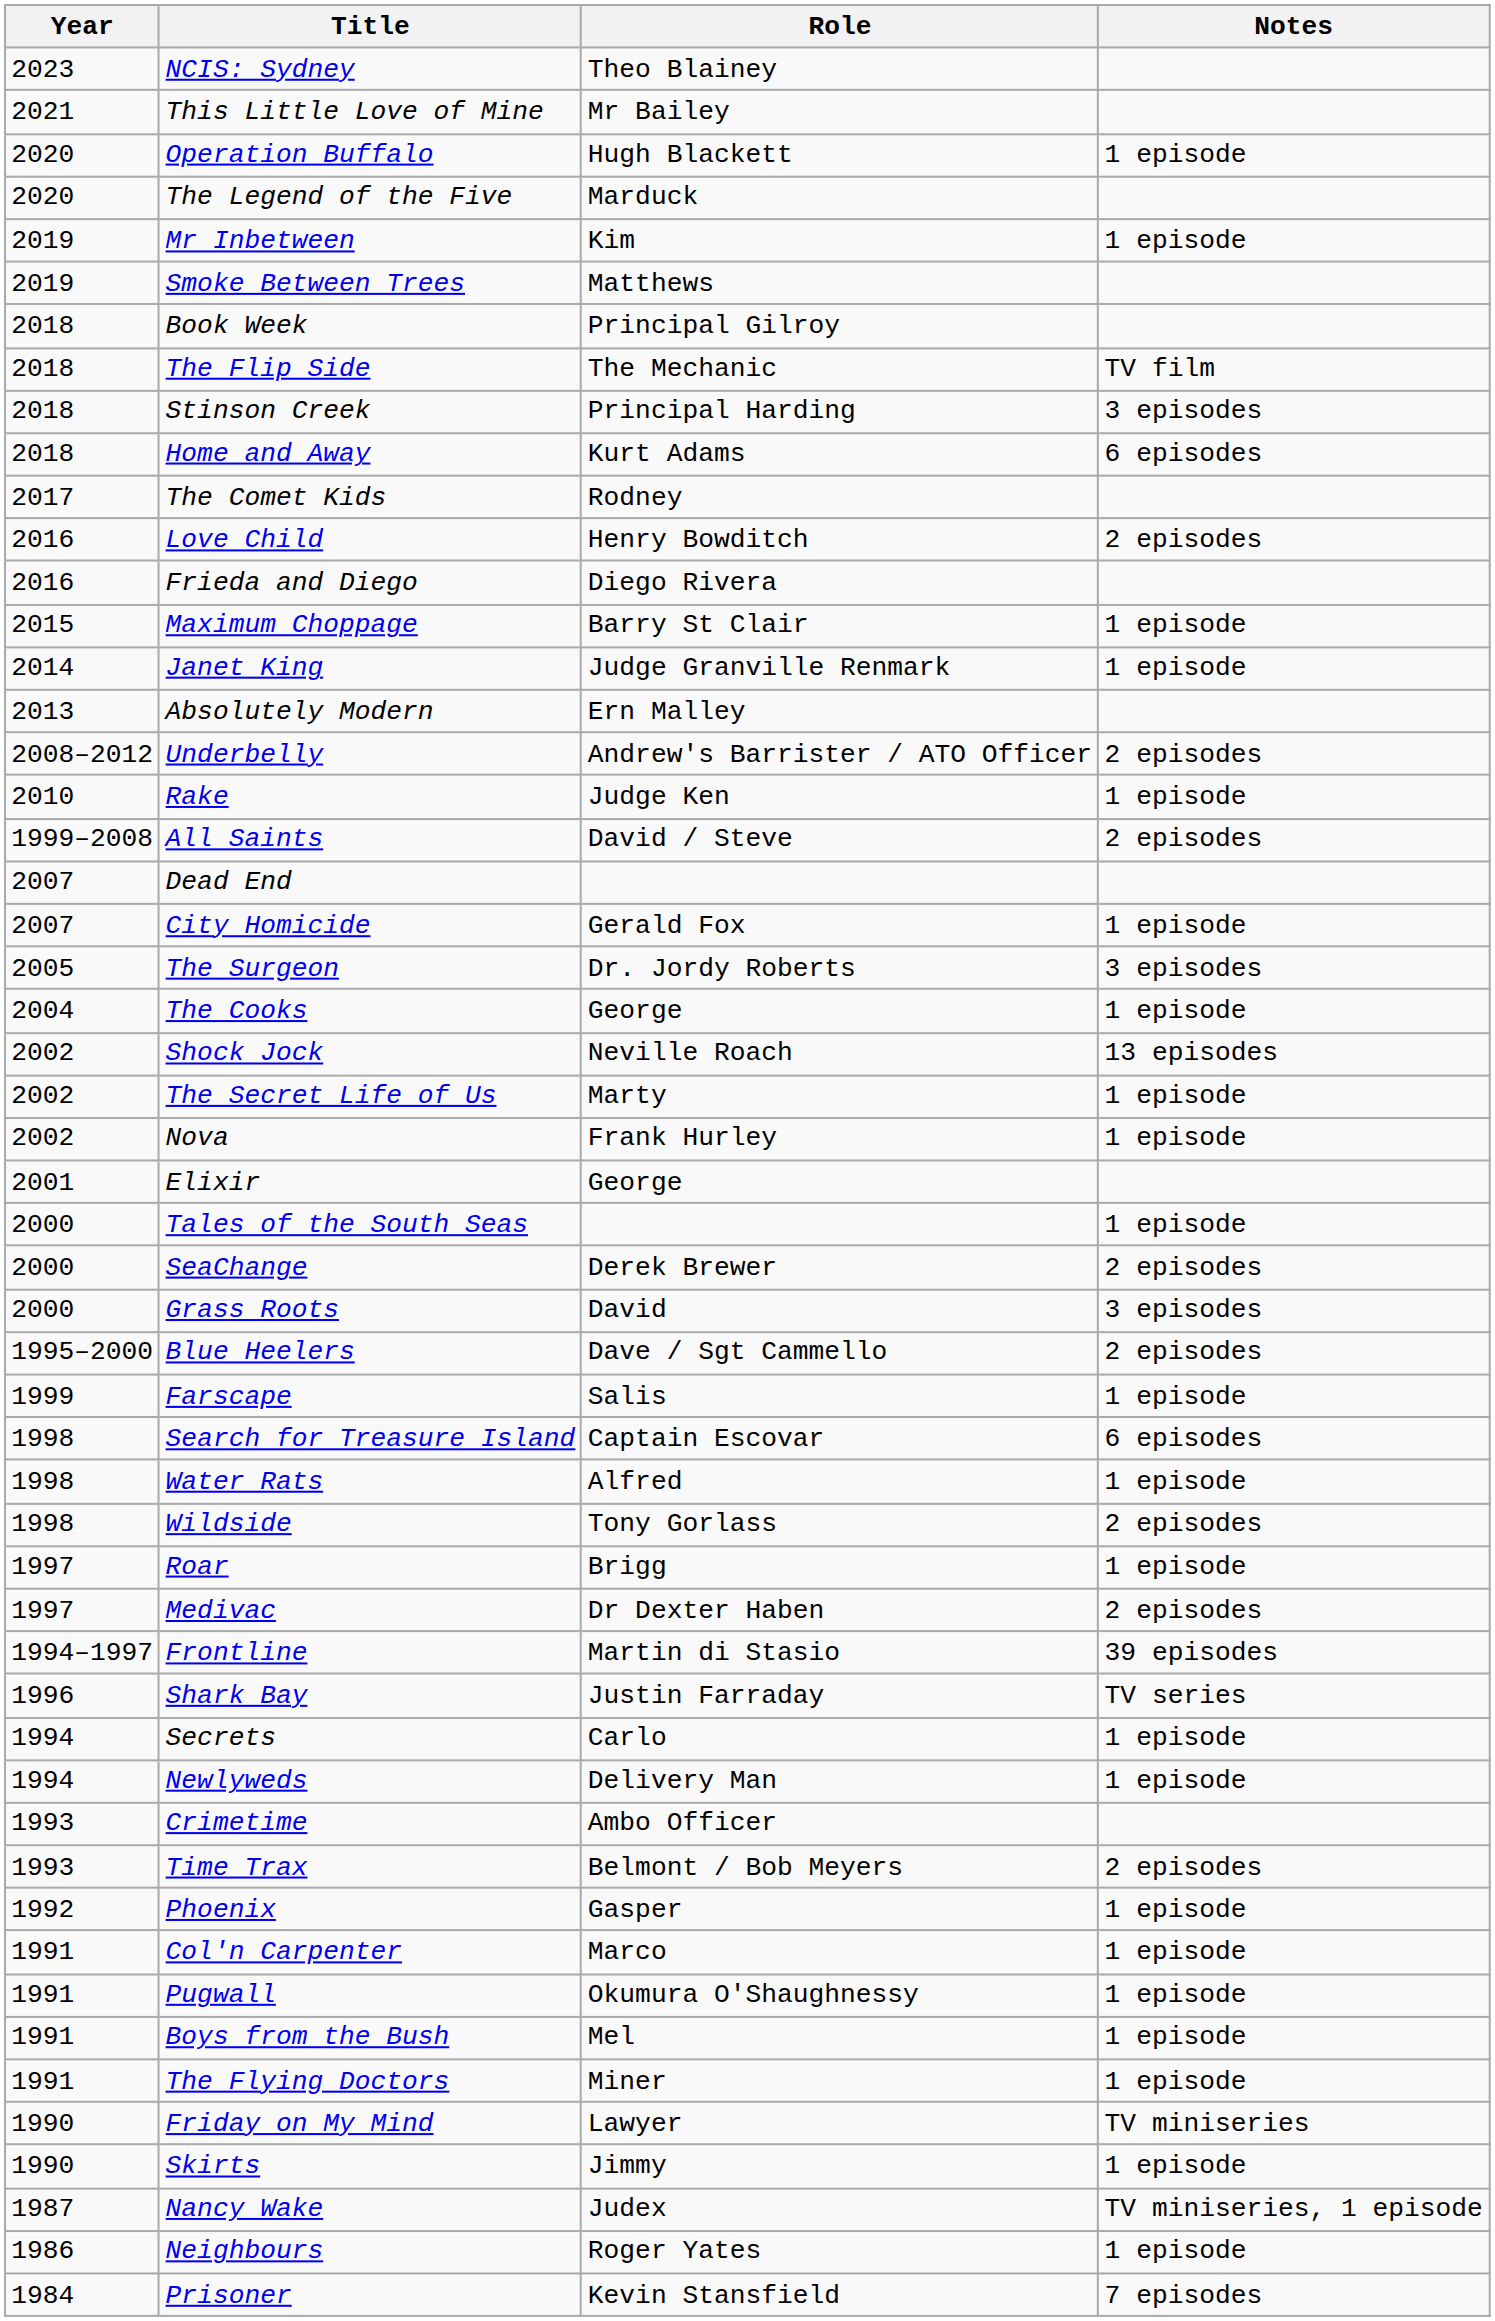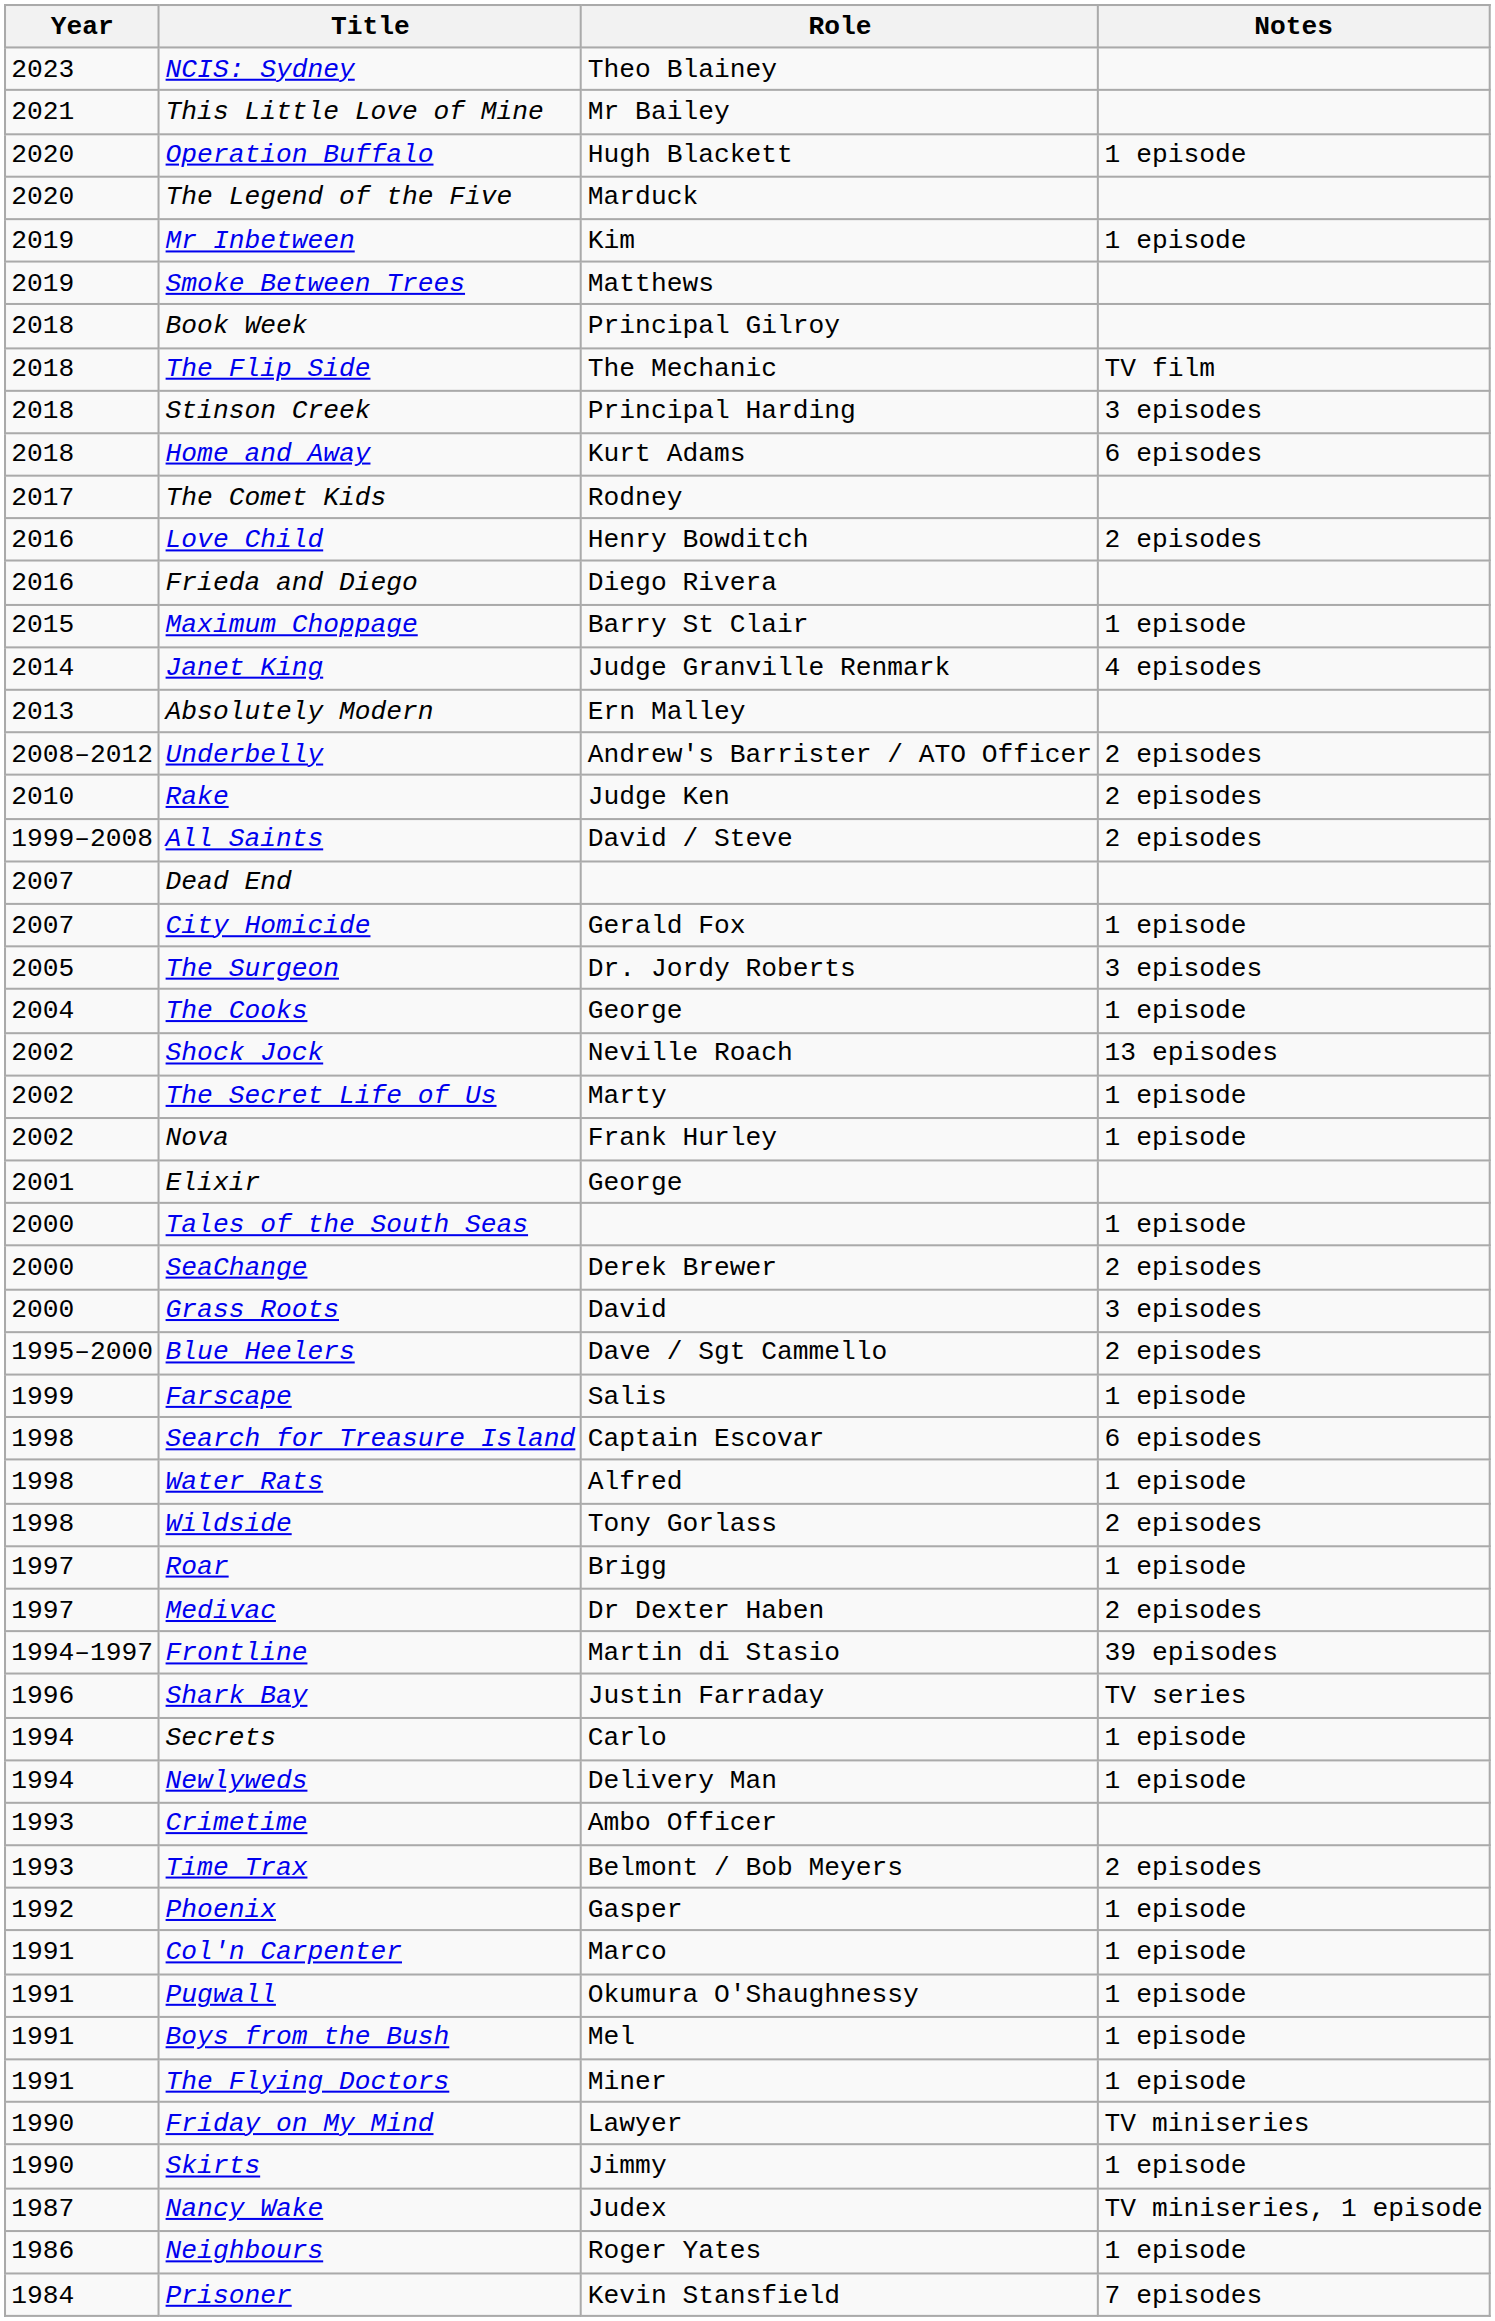Janet King | Notes: 1 episode -> 4 episodes
Rake | Notes: 1 episode -> 2 episodes
